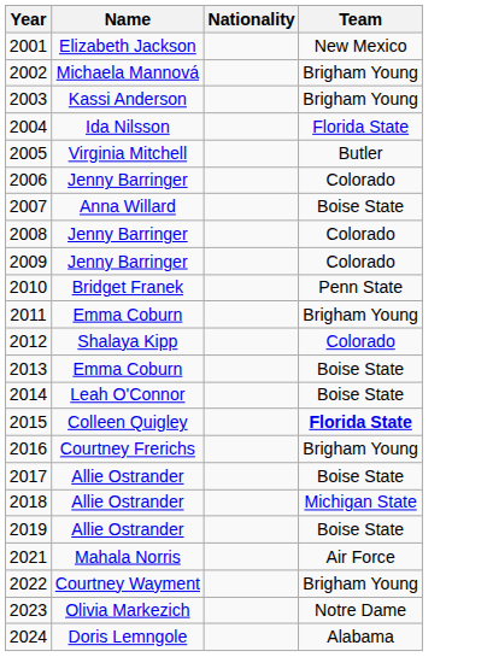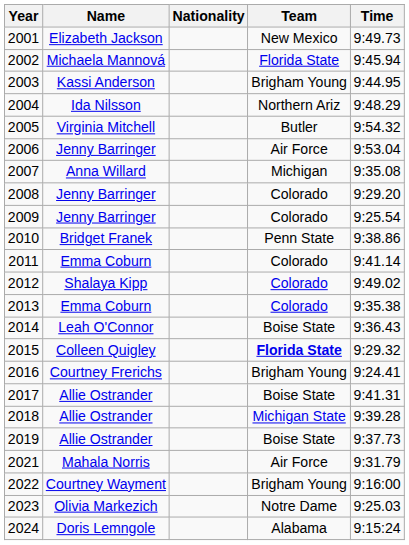+ column: Time | 9:49.73 | 9:45.94 | 9:44.95 | 9:48.29 | 9:54.32 | 9:53.04 | 9:35.08 | 9:29.20 | 9:25.54 | 9:38.86 | 9:41.14 | 9:49.02 | 9:35.38 | 9:36.43 | 9:29.32 | 9:24.41 | 9:41.31 | 9:39.28 | 9:37.73 | 9:31.79 | 9:16:00 | 9:25.03 | 9:15:24
2002 | Team: Brigham Young -> Florida State
2004 | Team: Florida State -> Northern Ariz
2006 | Team: Colorado -> Air Force
2007 | Team: Boise State -> Michigan
2011 | Team: Brigham Young -> Colorado
2013 | Team: Boise State -> Colorado
